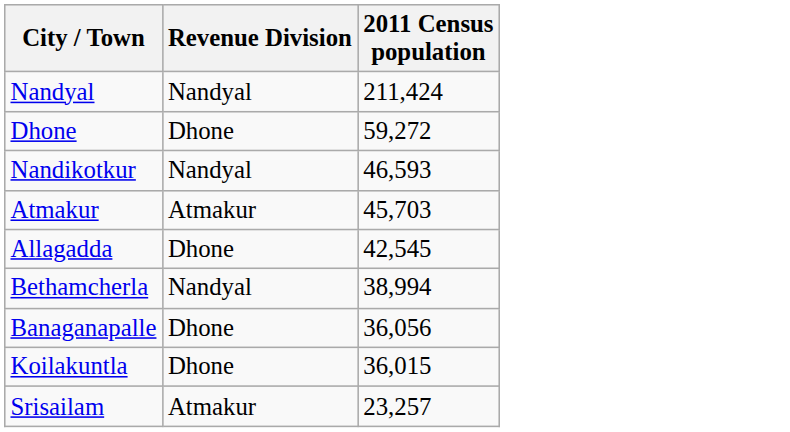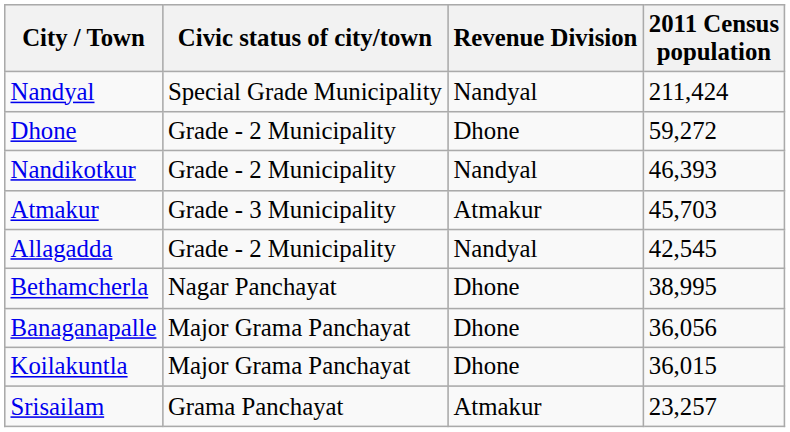+ column: Civic status of city/town | Special Grade Municipality | Grade - 2 Municipality | Grade - 2 Municipality | Grade - 3 Municipality | Grade - 2 Municipality | Nagar Panchayat | Major Grama Panchayat | Major Grama Panchayat | Grama Panchayat
Nandikotkur | 2011 Census population: 46,593 -> 46,393
Allagadda | Revenue Division: Dhone -> Nandyal
Bethamcherla | Revenue Division: Nandyal -> Dhone
Bethamcherla | 2011 Census population: 38,994 -> 38,995
